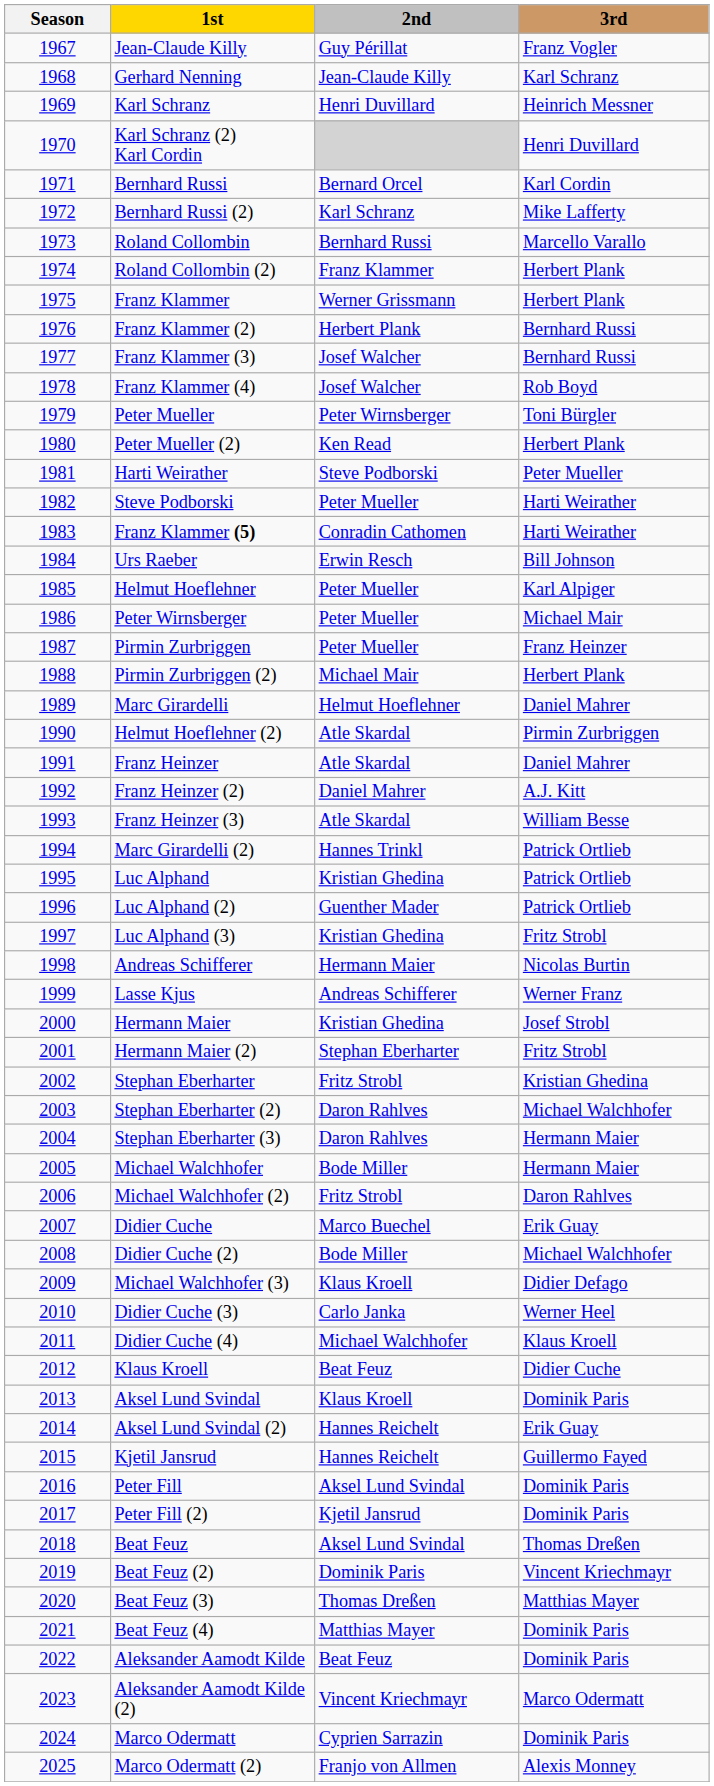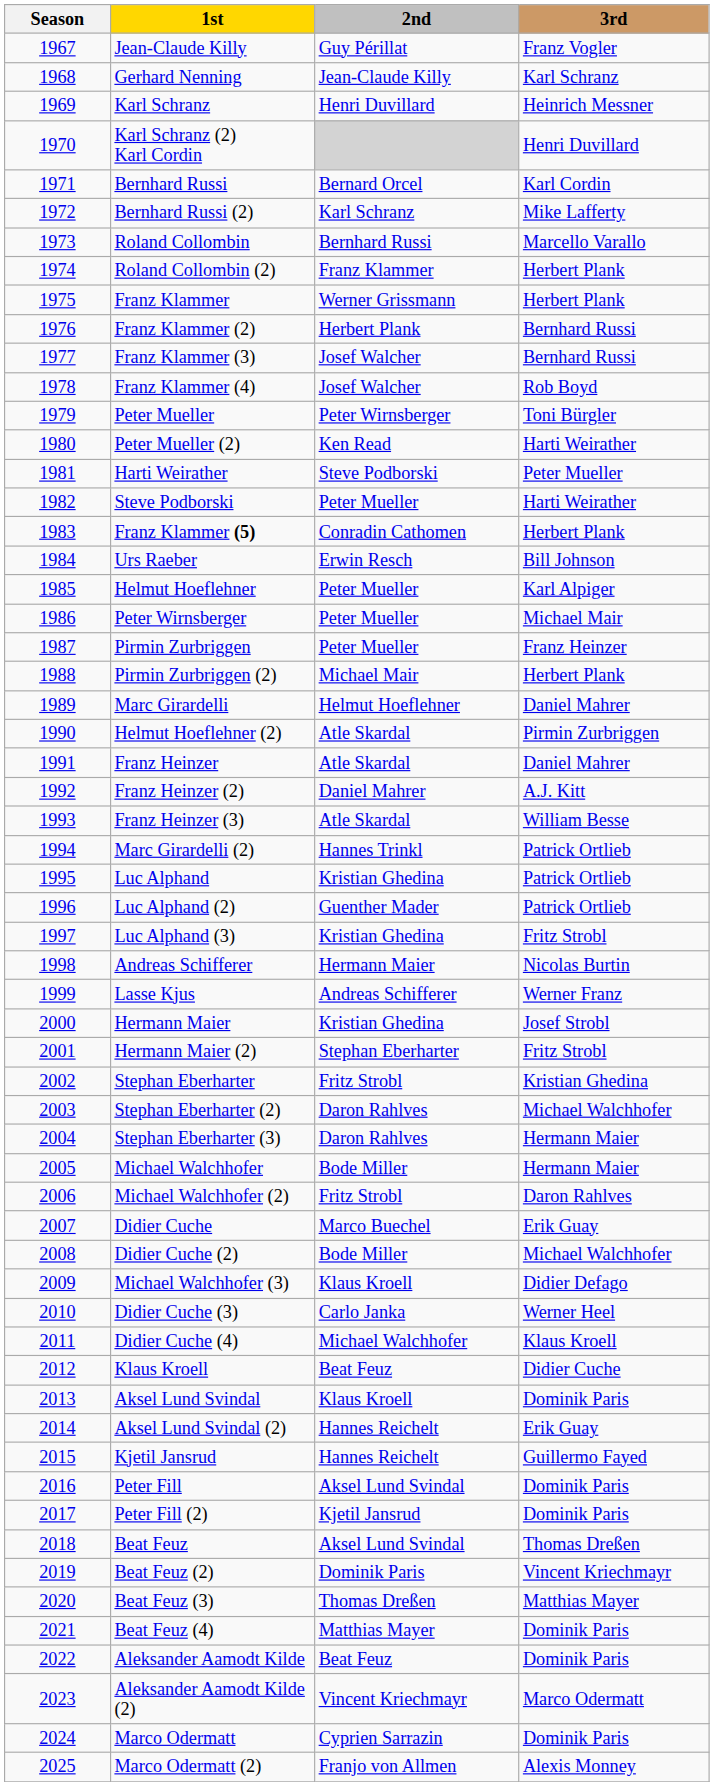Peter Mueller (2) | 3rd: Herbert Plank -> Harti Weirather
Franz Klammer (5) | 3rd: Harti Weirather -> Herbert Plank
